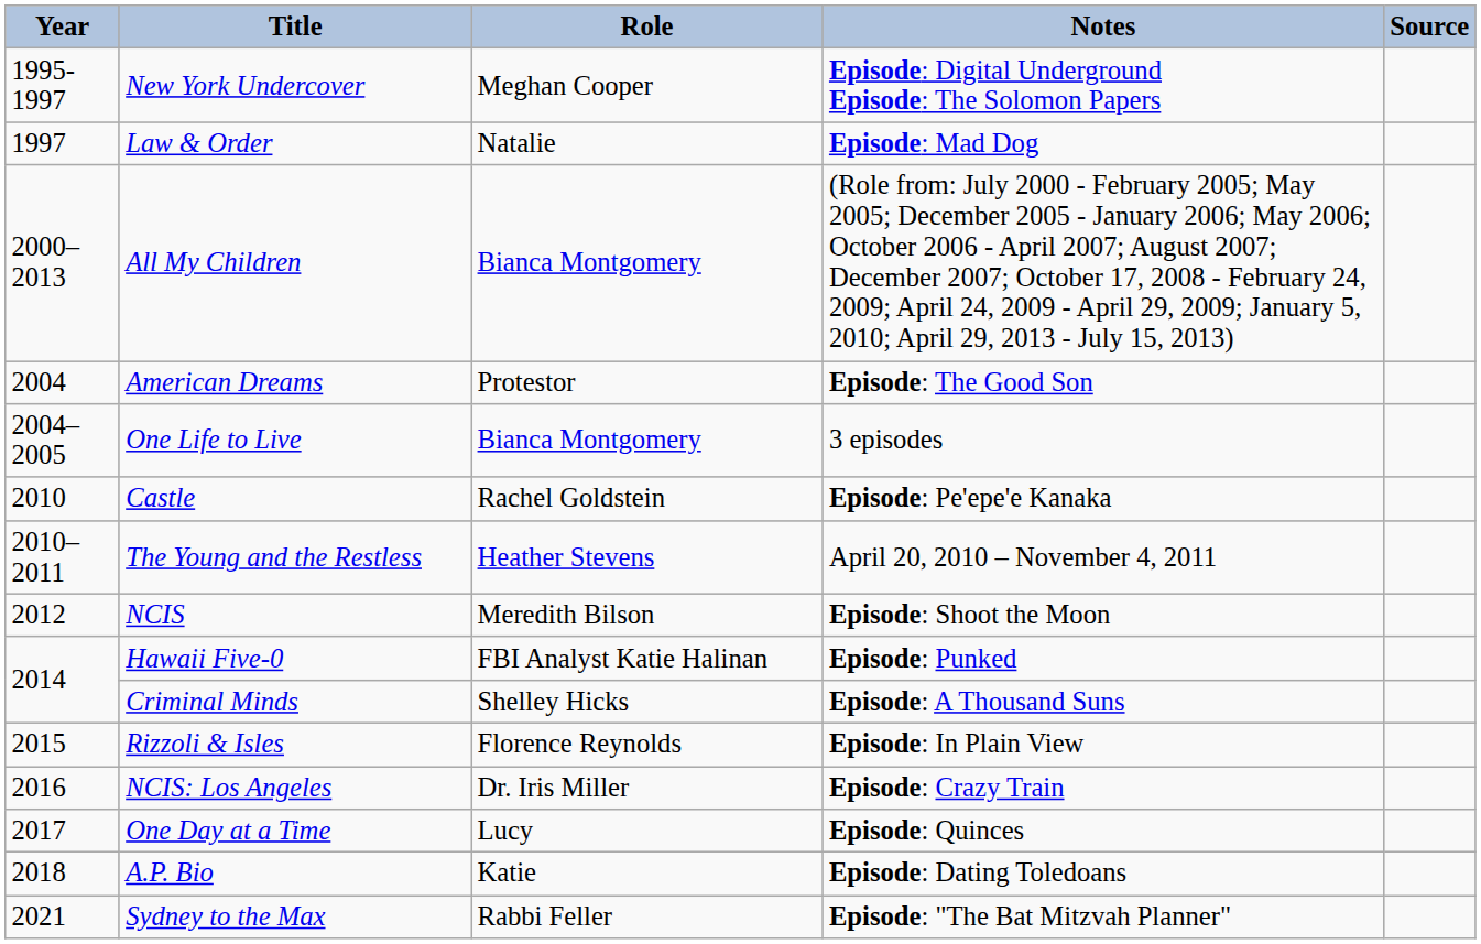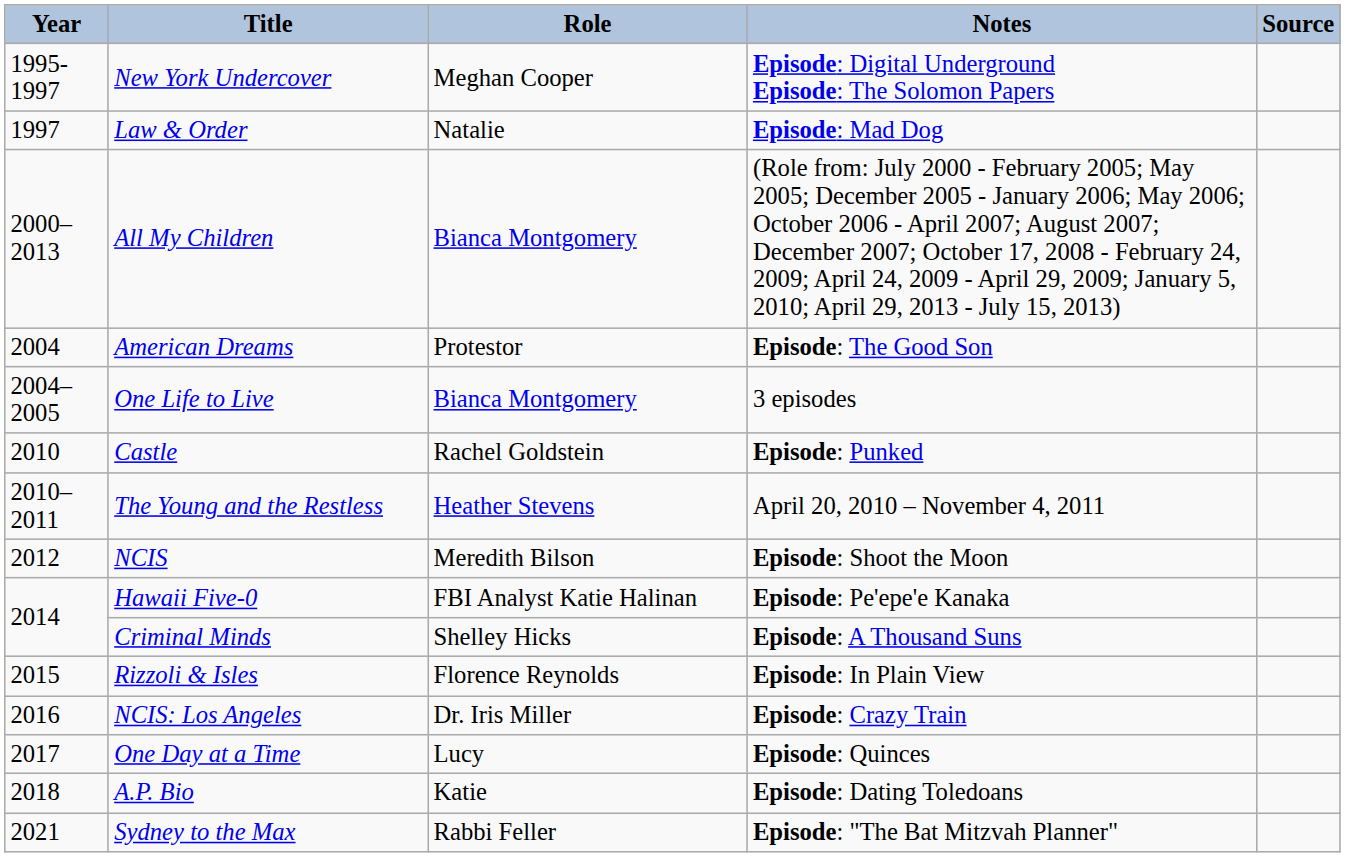Castle | Notes: Episode: Pe'epe'e Kanaka -> Episode: Punked
Hawaii Five-0 | Notes: Episode: Punked -> Episode: Pe'epe'e Kanaka
